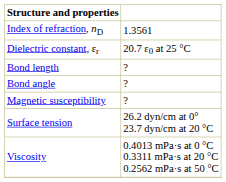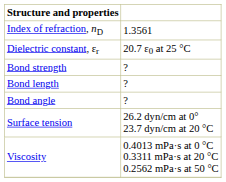+ row: Bond strength | ?
- row: Magnetic susceptibility | ?
